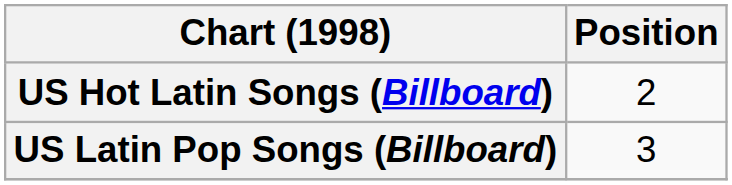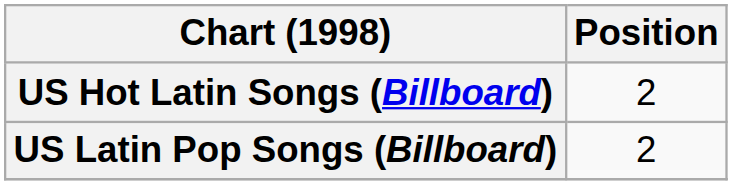US Latin Pop Songs (Billboard) | Position: 3 -> 2
